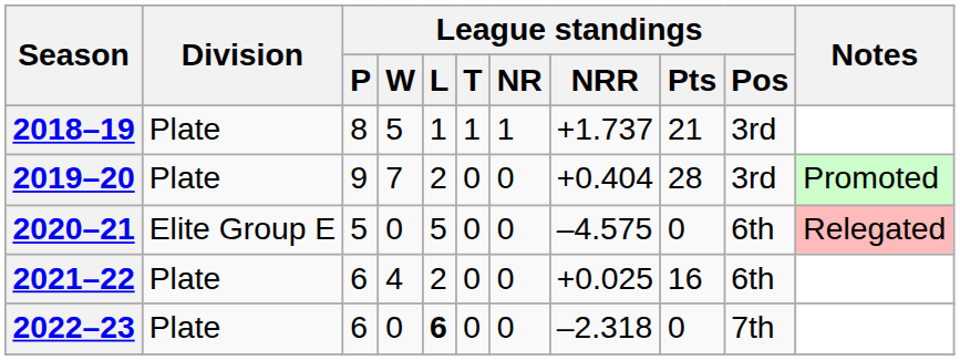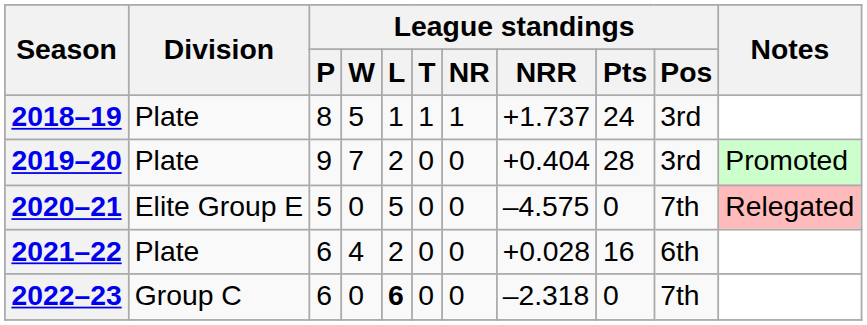2018–19 | League standings / Pts: 21 -> 24
2020–21 | League standings / Pos: 6th -> 7th
2021–22 | League standings / NRR: +0.025 -> +0.028
2022–23 | Division: Plate -> Group C
